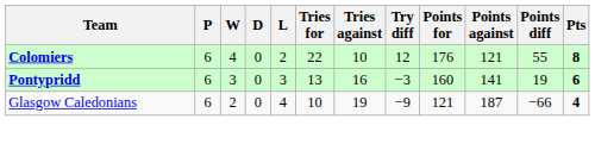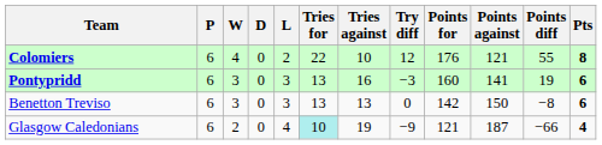+ row: Benetton Treviso | 6 | 3 | 0 | 3 | 13 | 13 | 0 | 142 | 150 | −8 | 6
Glasgow Caledonians | Tries for: no background -> paleturquoise background
